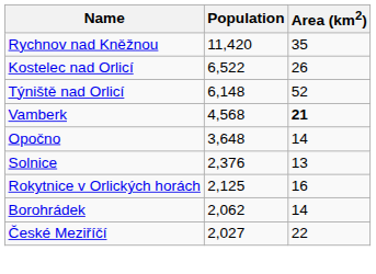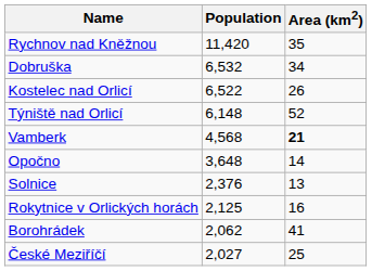+ row: Dobruška | 6,532 | 34
Borohrádek | Area (km2): 14 -> 41
České Meziříčí | Area (km2): 22 -> 25
